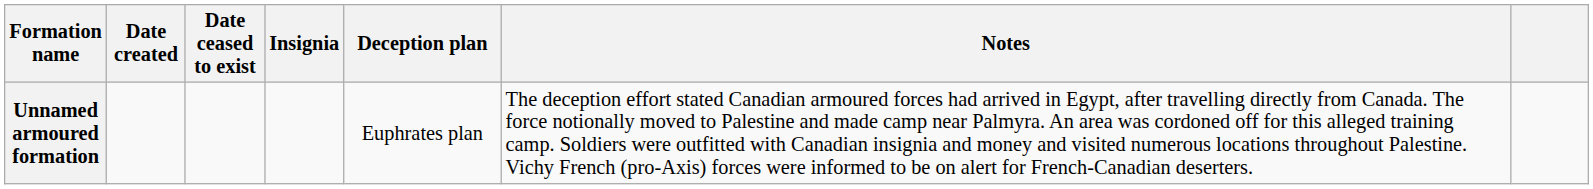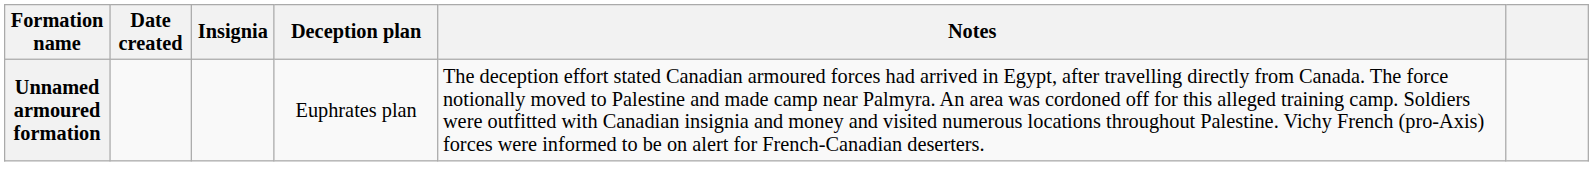- column: Date ceased to exist
